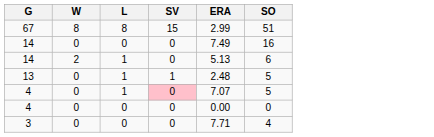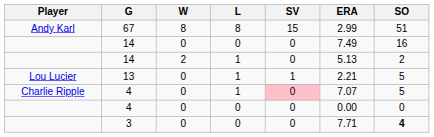+ column: Player | Andy Karl | Lou Lucier | Charlie Ripple
14 / 1 | SO: 6 -> 2
13 | ERA: 2.48 -> 2.21
3 | SO: normal -> bold
